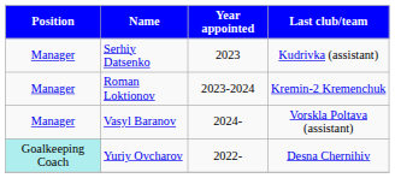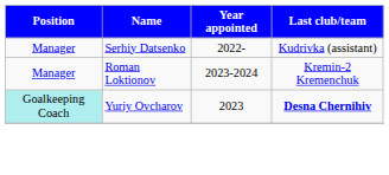Serhiy Datsenko | Year appointed: 2023 -> 2022-
- row: Manager | Vasyl Baranov | 2024- | Vorskla Poltava (assistant)
Yuriy Ovcharov | Year appointed: 2022- -> 2023
Yuriy Ovcharov | Last club/team: normal -> bold
